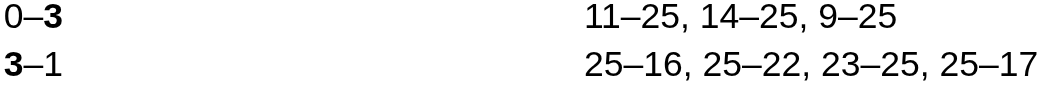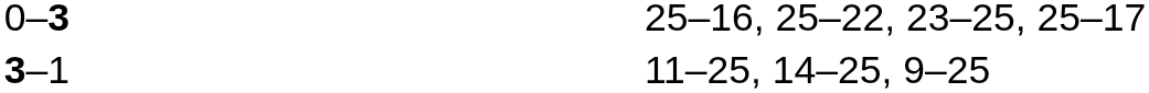0–3 | column 4: 11–25, 14–25, 9–25 -> 25–16, 25–22, 23–25, 25–17
3–1 | column 4: 25–16, 25–22, 23–25, 25–17 -> 11–25, 14–25, 9–25
